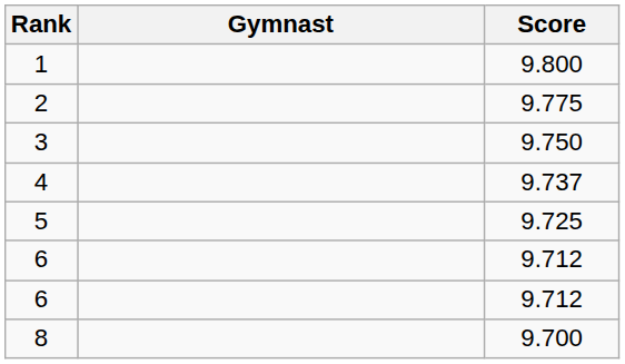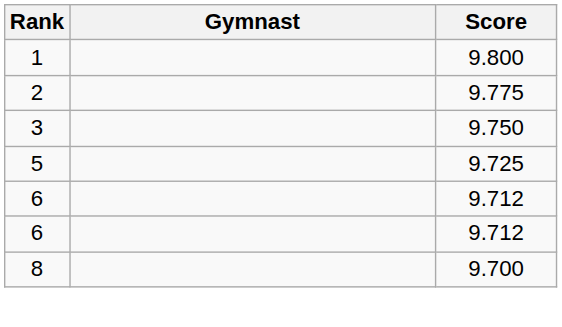- row: 4 | 9.737
